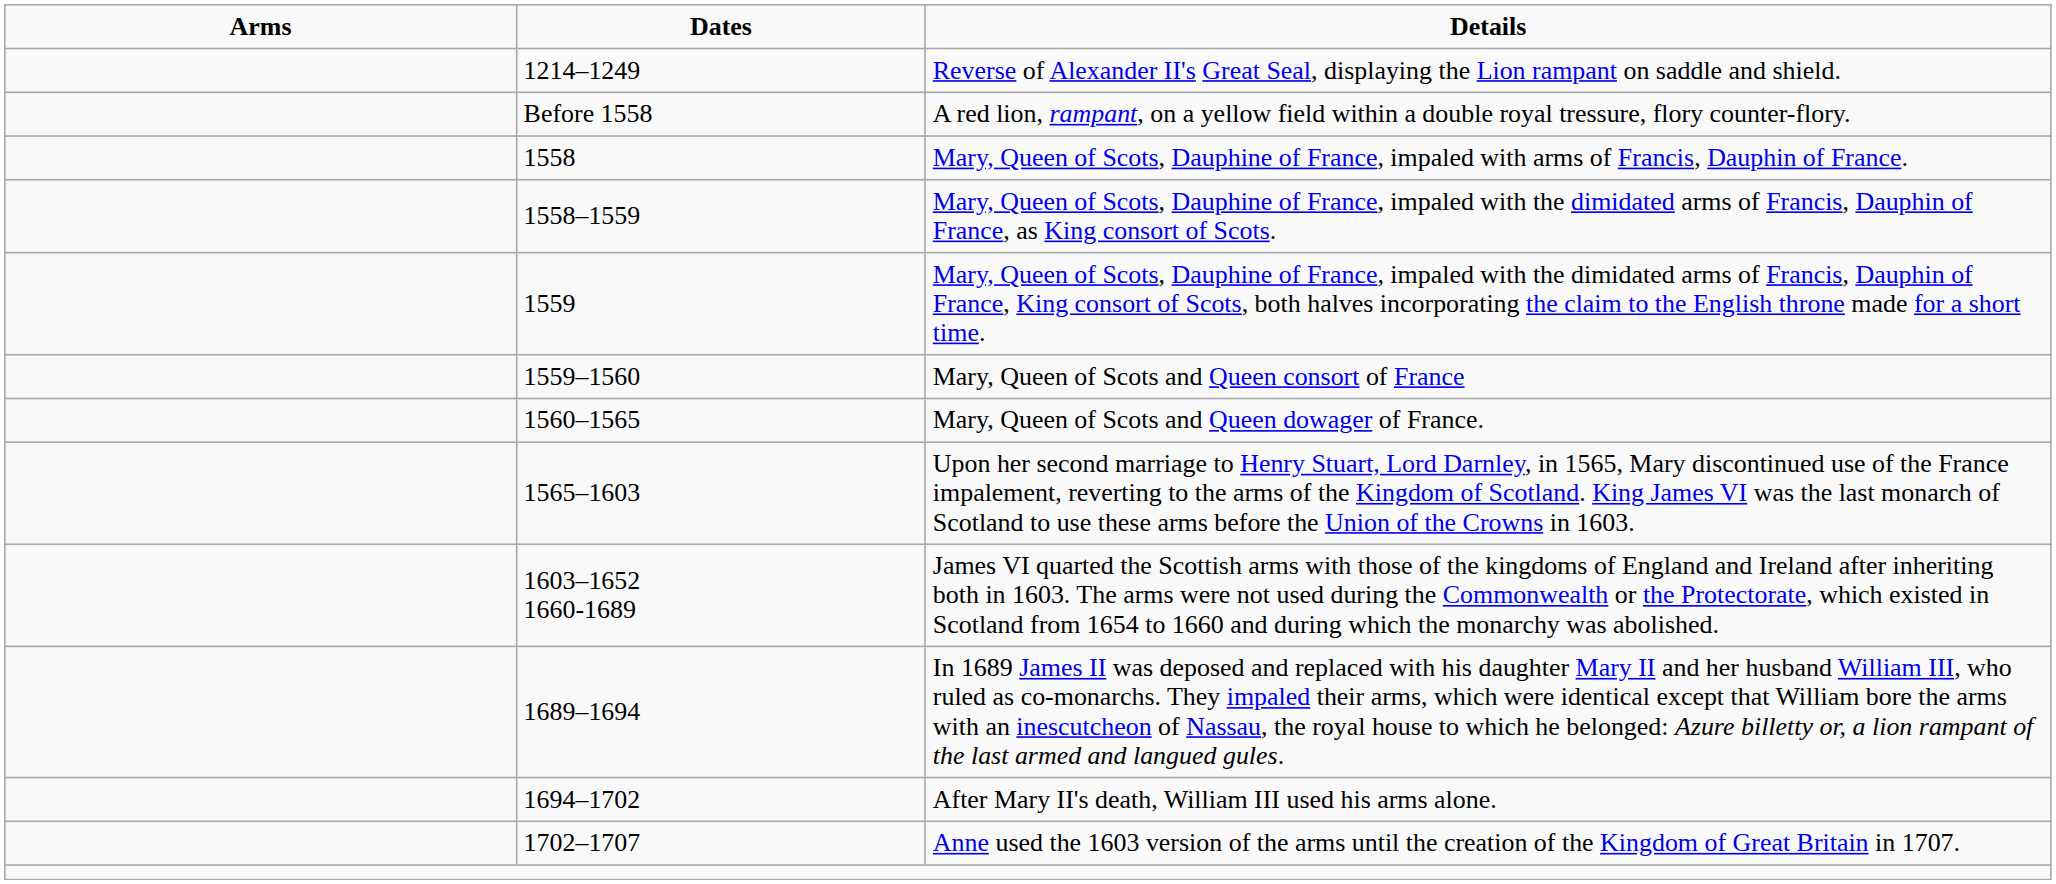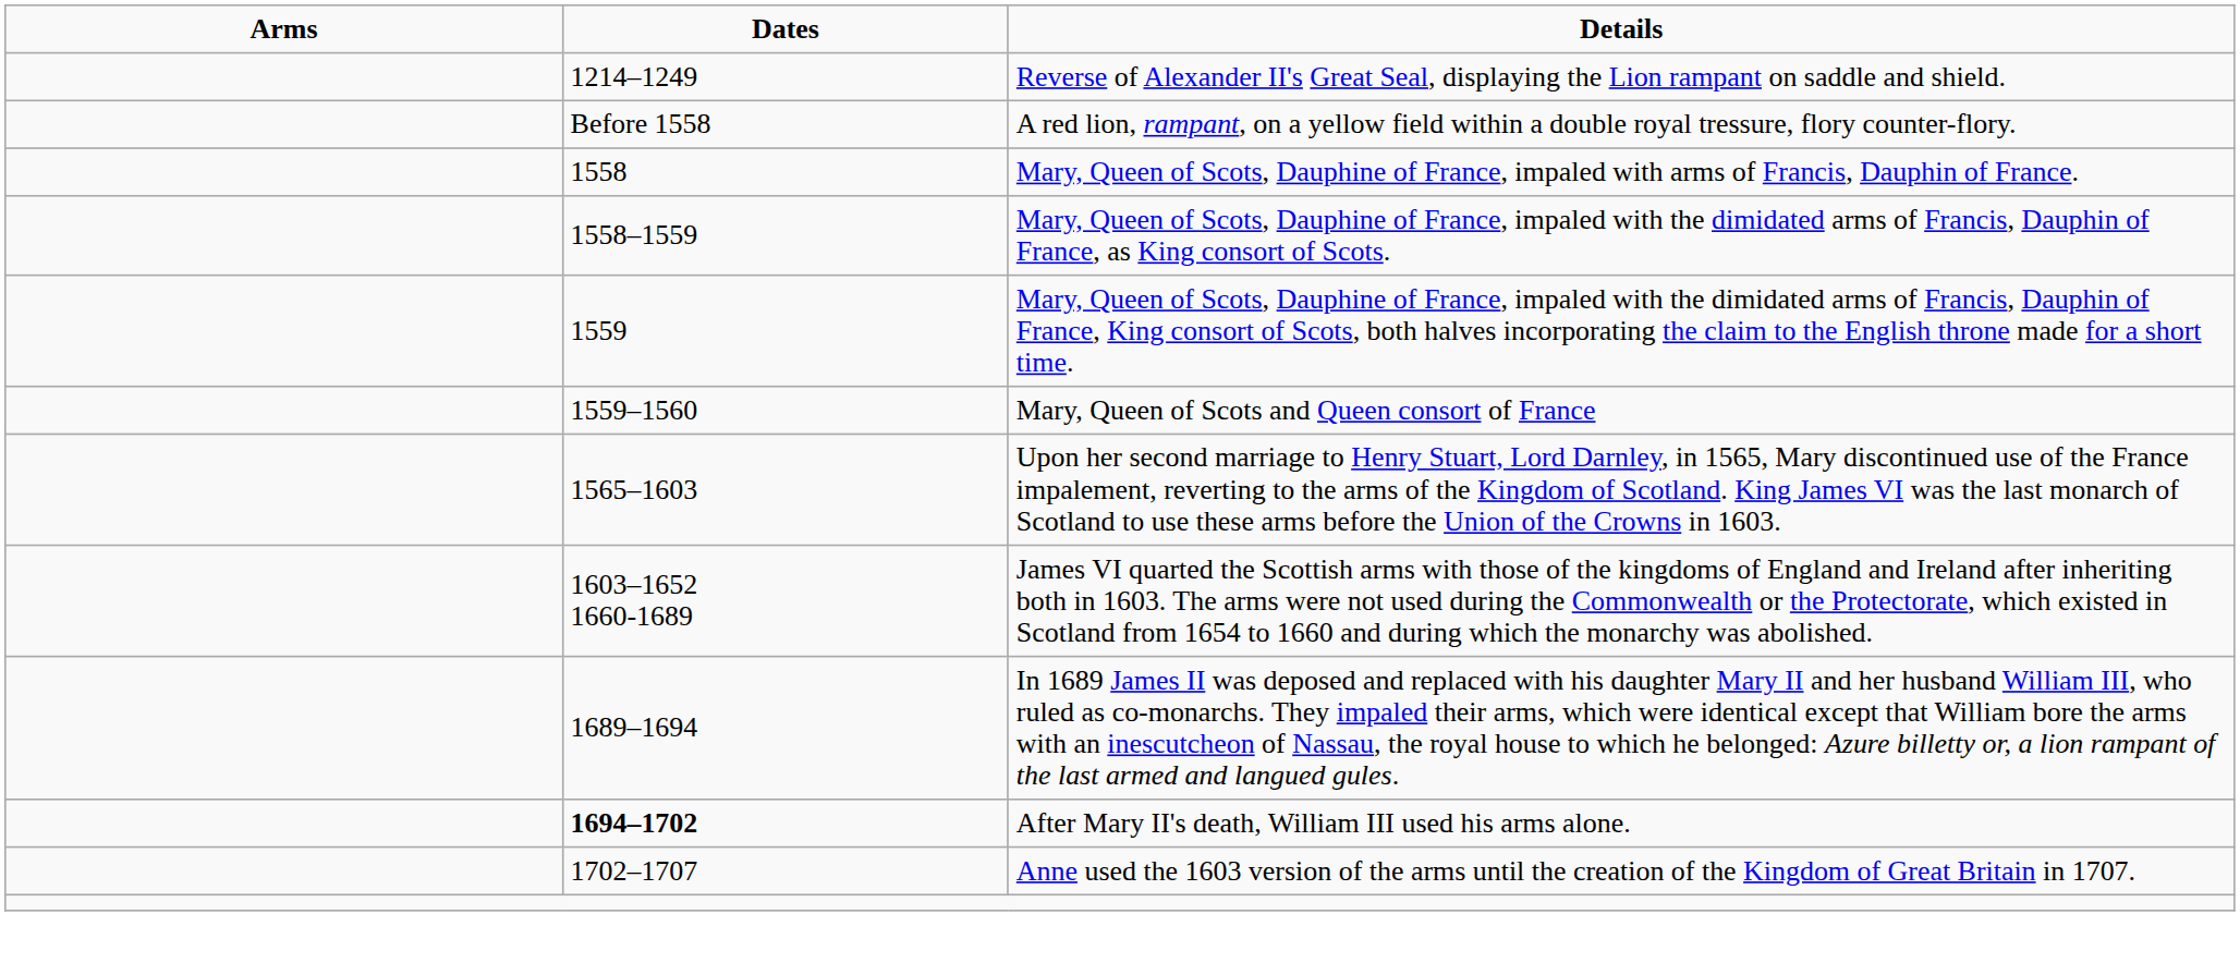- row: 1560–1565 | Mary, Queen of Scots and Queen dowager of France.
After Mary II's death, William III used his arms alone. | Dates: normal -> bold
